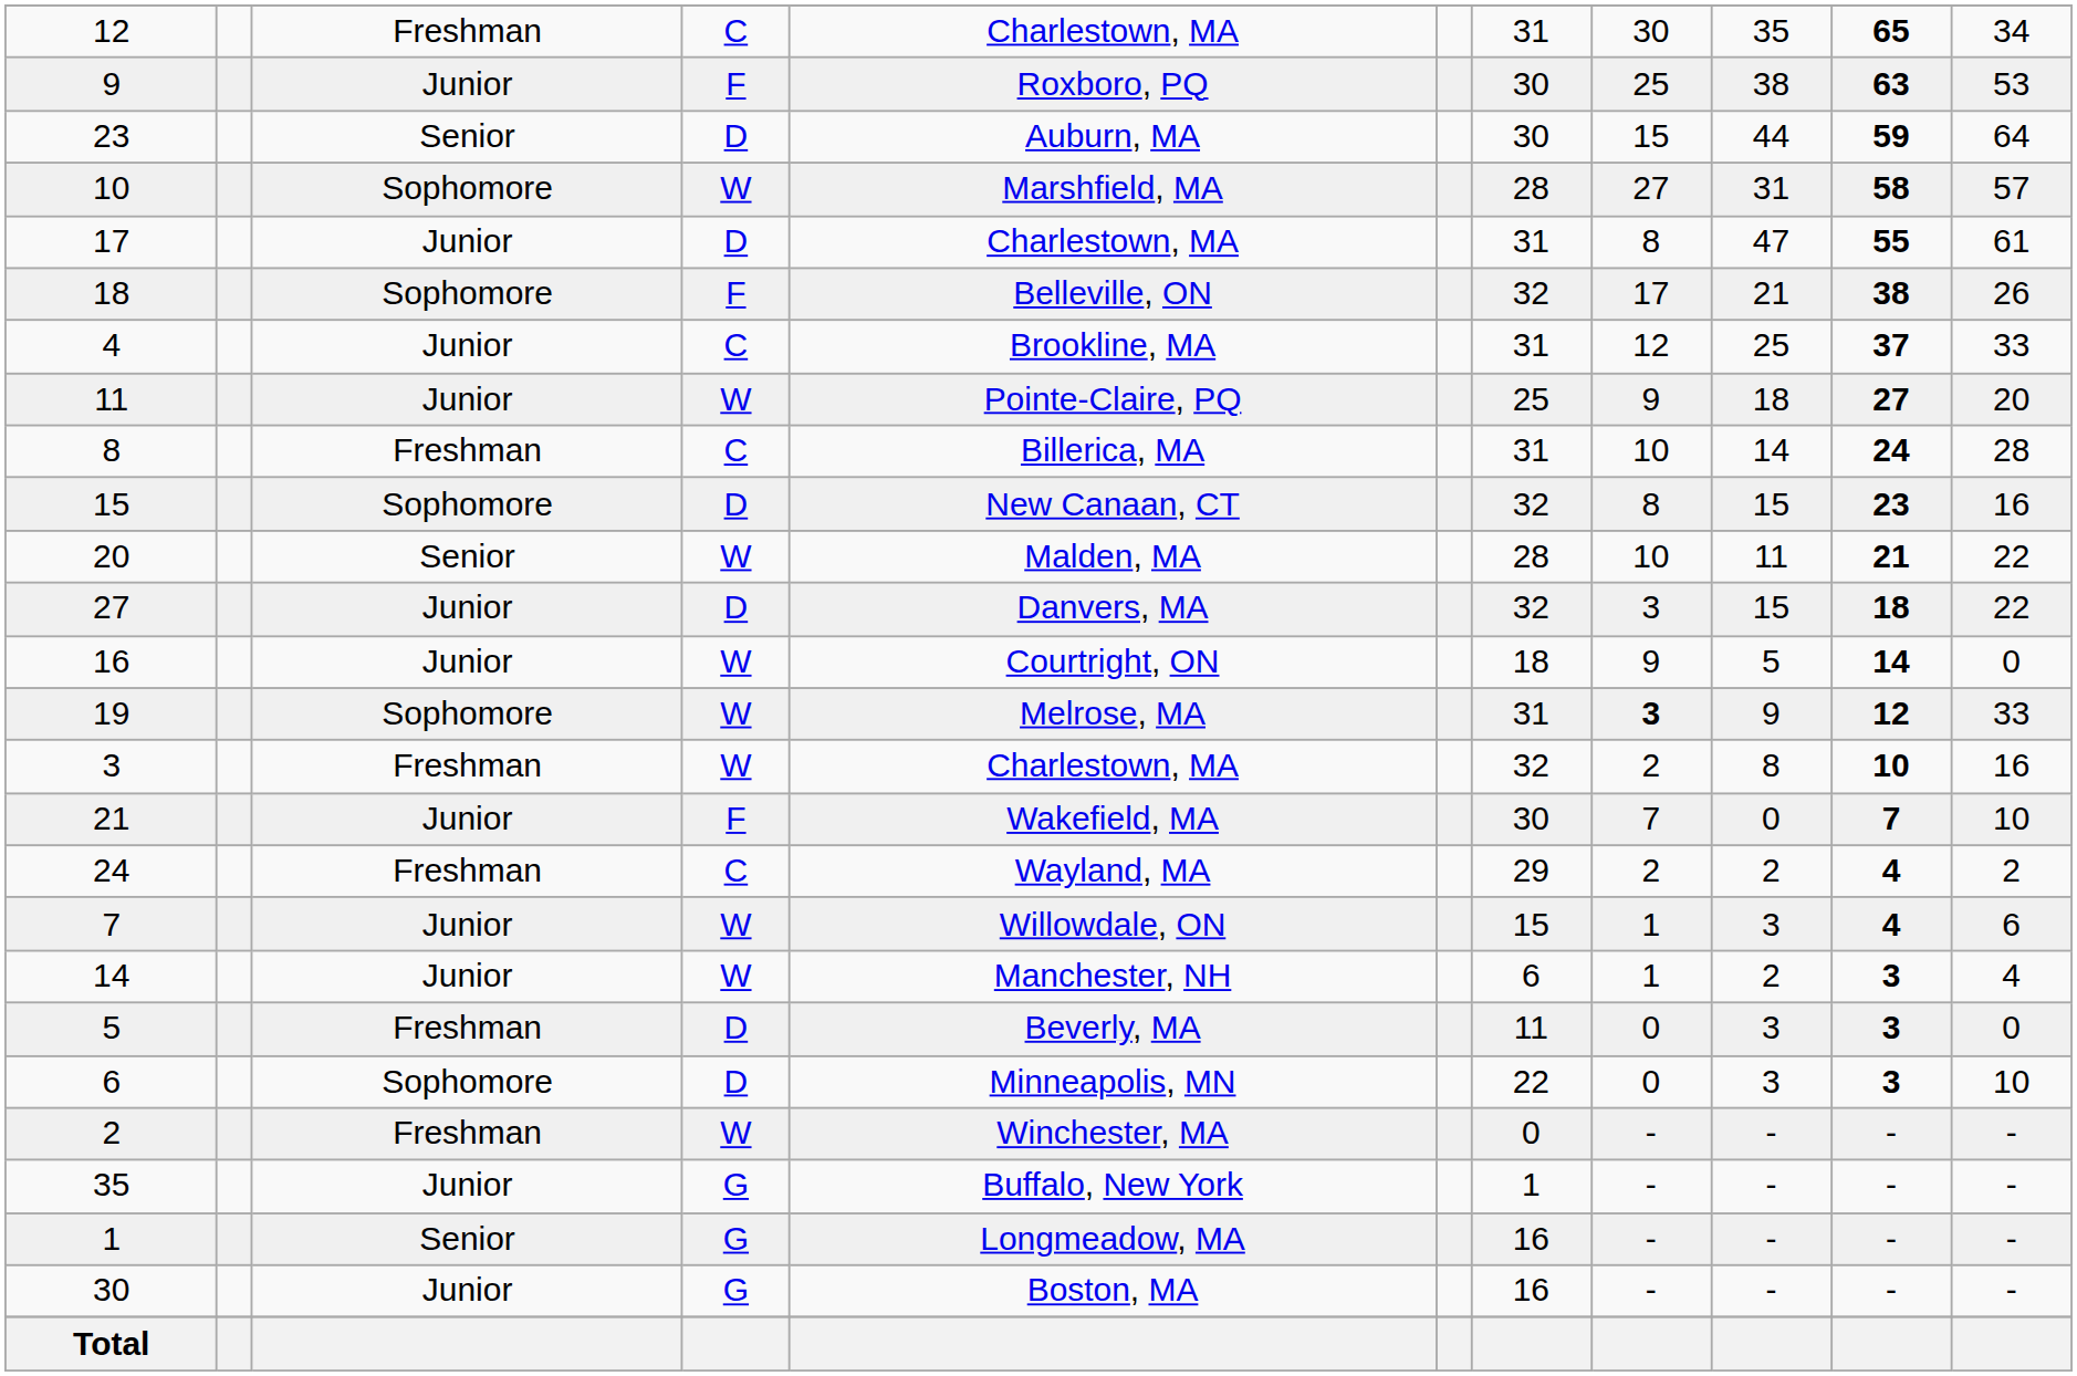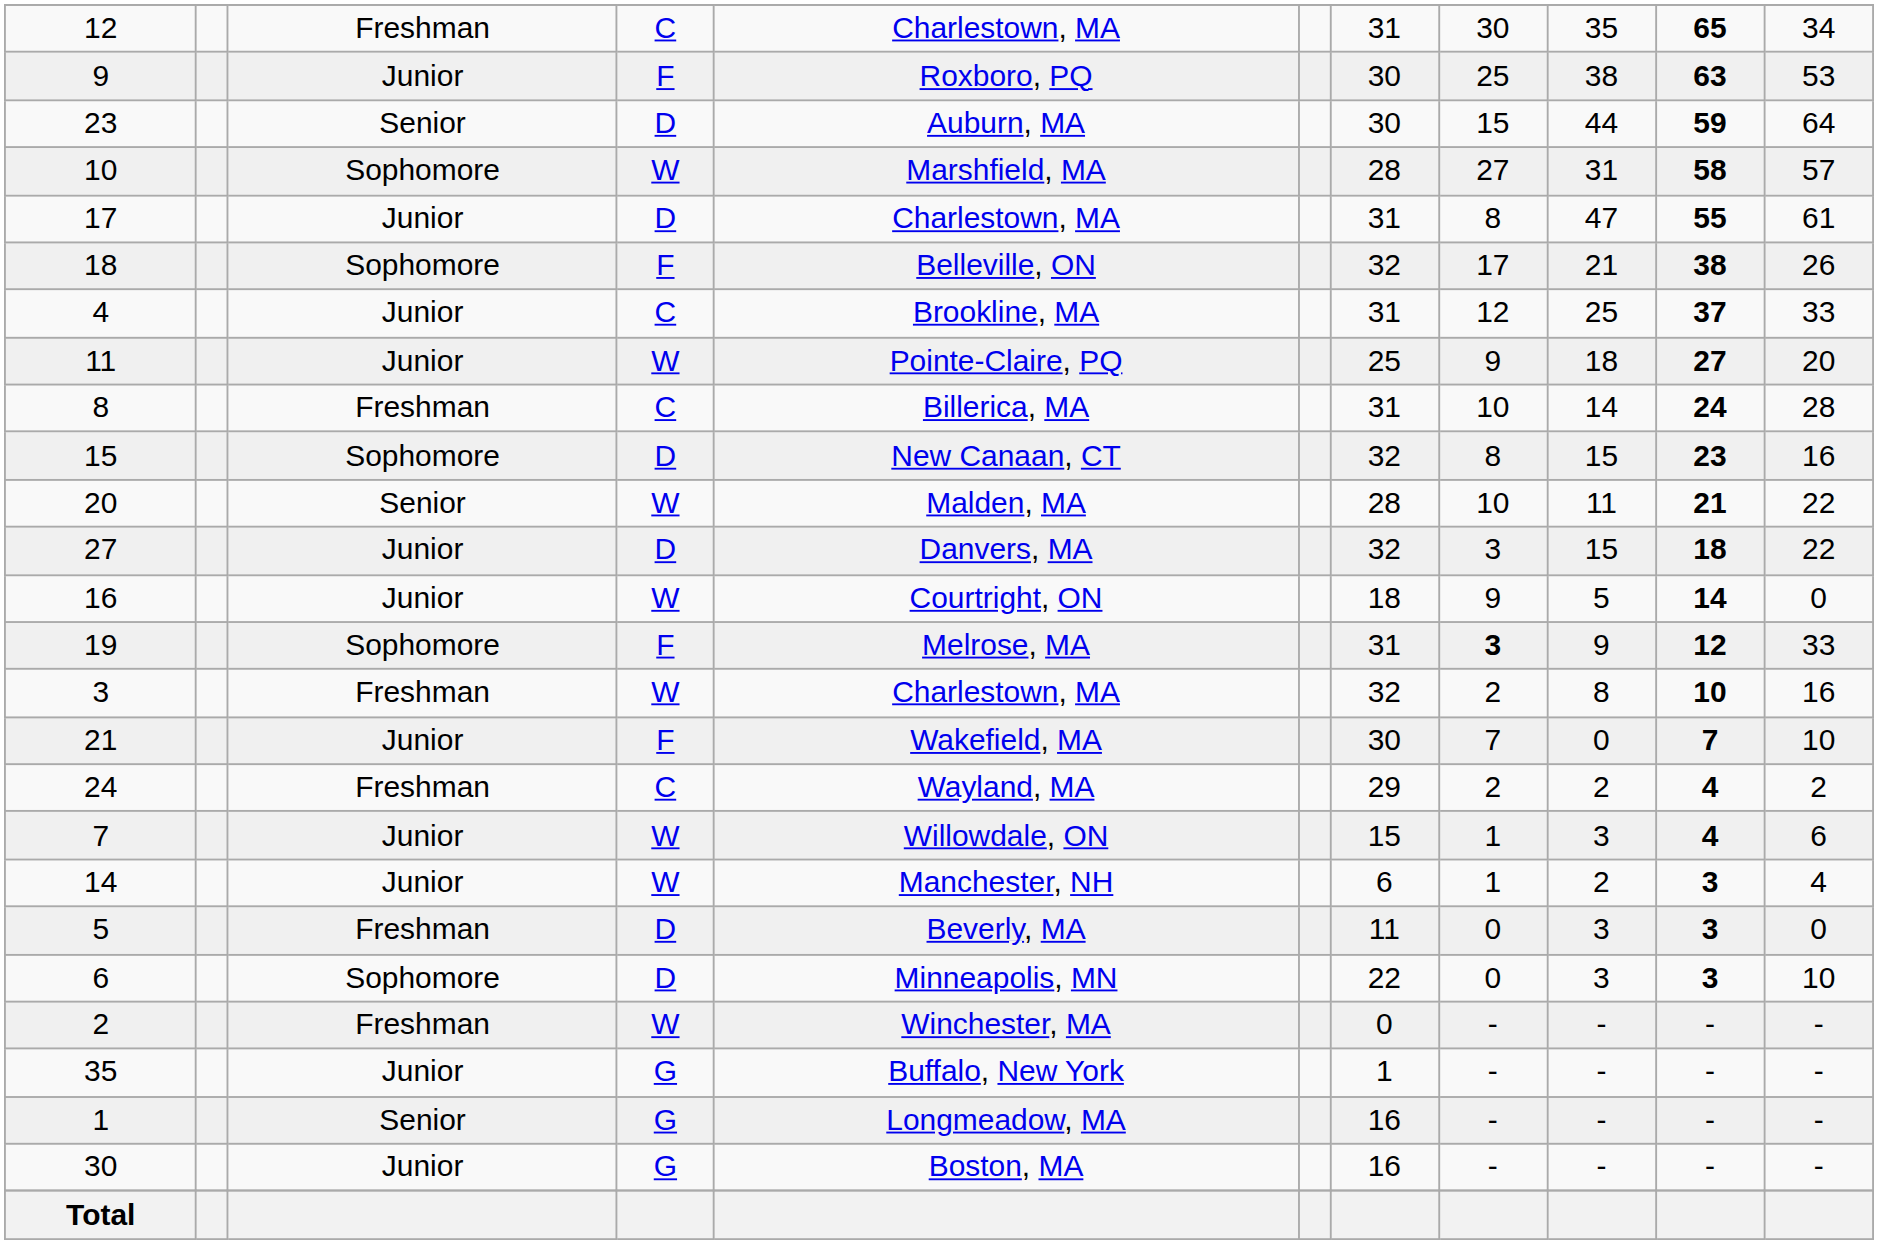19 | column 4: W -> F
